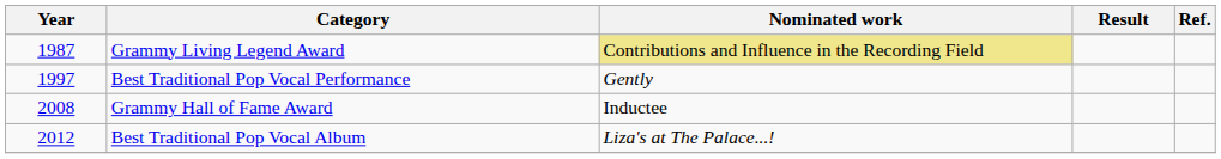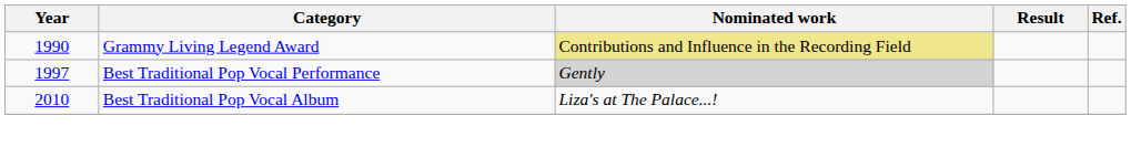Grammy Living Legend Award | Year: 1987 -> 1990
Best Traditional Pop Vocal Performance | Nominated work: no background -> lightgrey background
- row: 2008 | Grammy Hall of Fame Award | Inductee
Best Traditional Pop Vocal Album | Year: 2012 -> 2010
